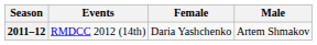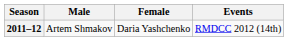columns swapped: Male <-> Events
